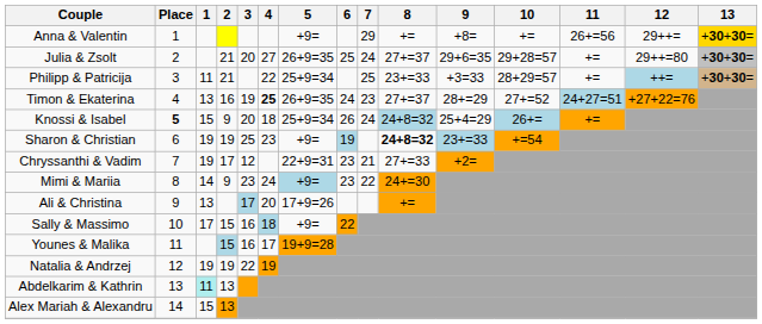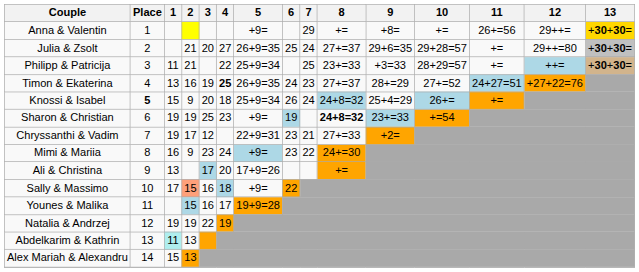Mimi & Mariia | 1: 14 -> 16
Sally & Massimo | 2: no background -> lightsalmon background
